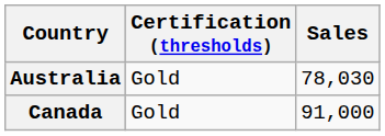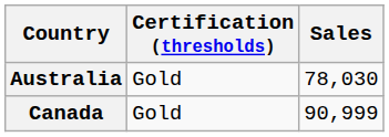Canada | Sales: 91,000 -> 90,999
